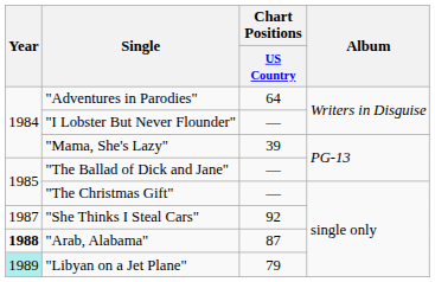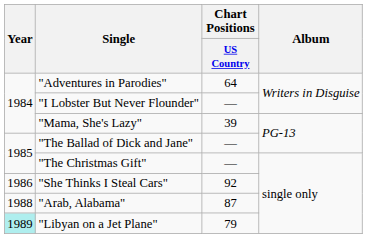"She Thinks I Steal Cars" | Year: 1987 -> 1986
"Arab, Alabama" | Year: bold -> normal
